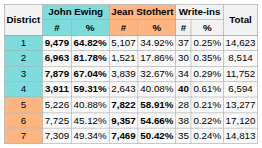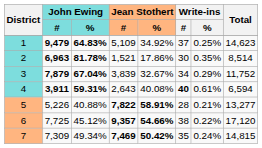1 | John Ewing / %: 64.82% -> 64.83%
1 | Jean Stothert / #: 5,107 -> 5,109
7 | Total: 14,813 -> 14,815
